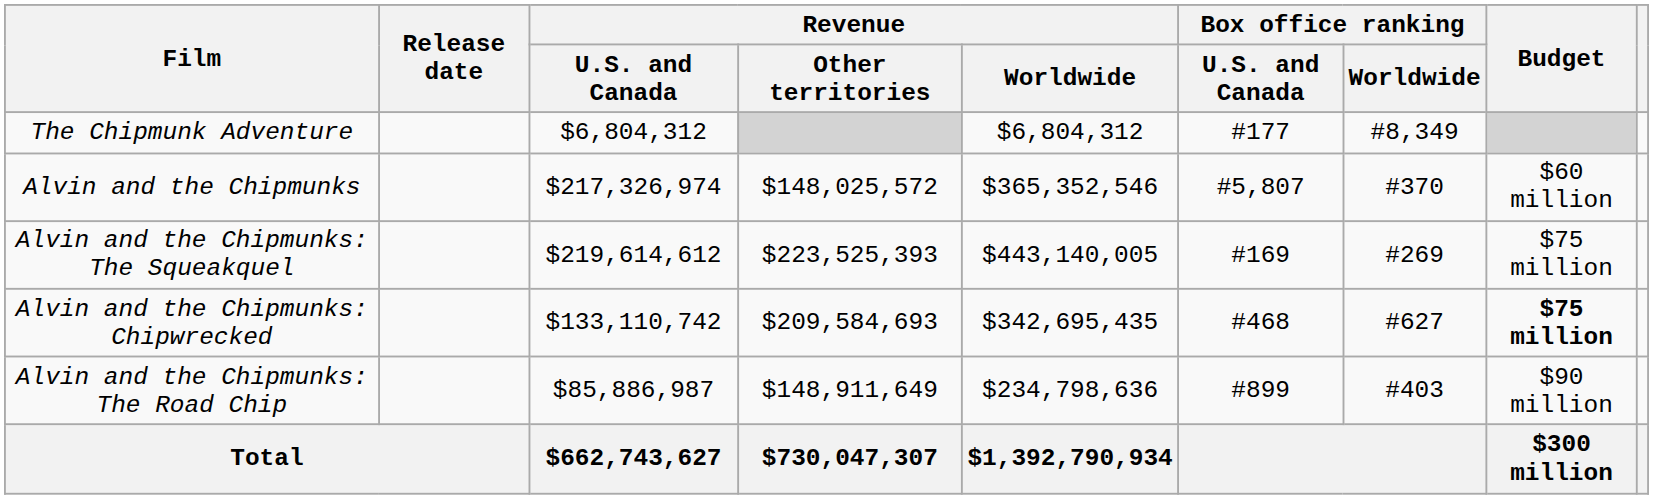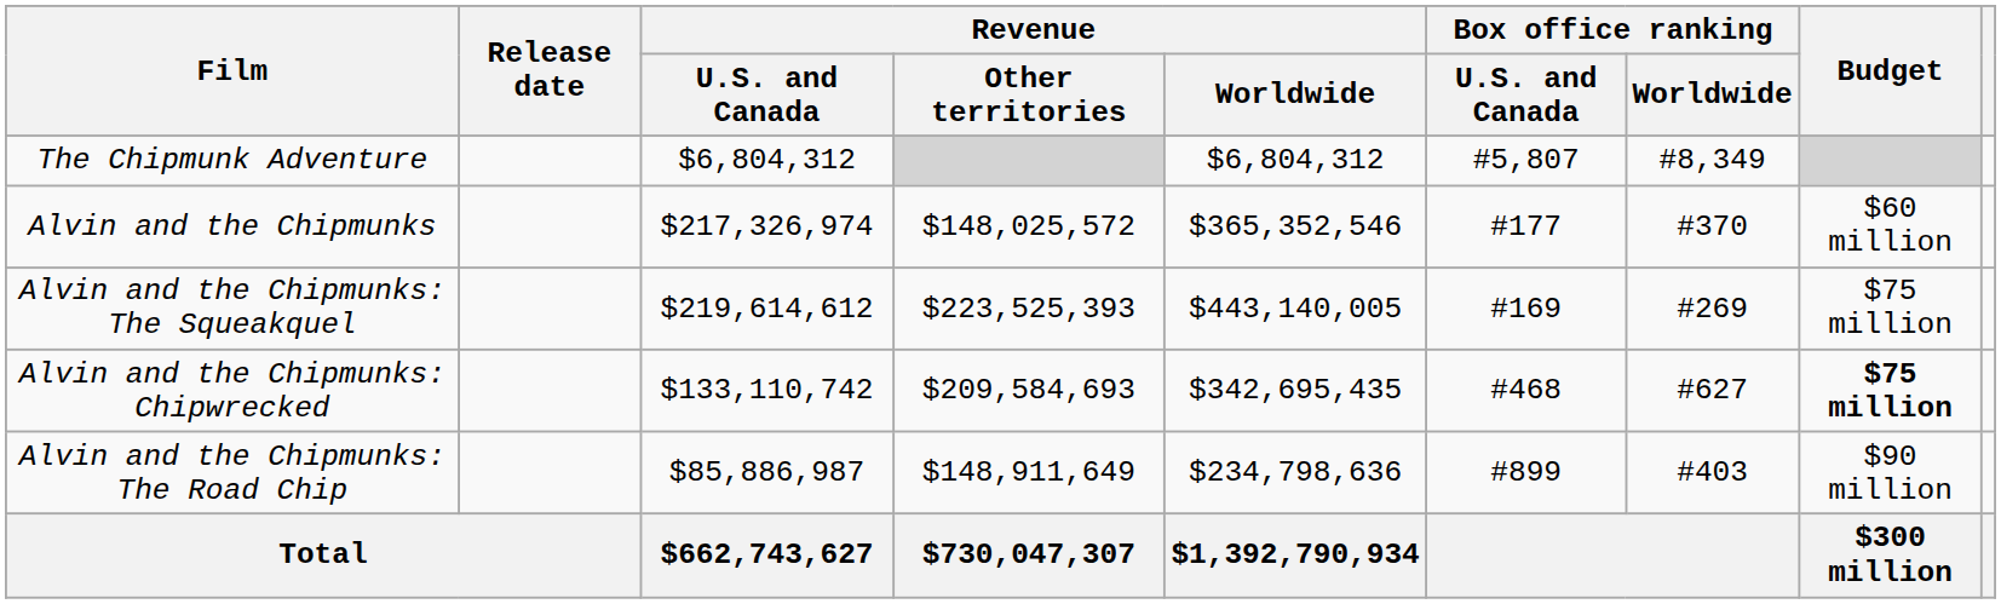The Chipmunk Adventure | Box office ranking / U.S. and Canada: #177 -> #5,807
Alvin and the Chipmunks | Box office ranking / U.S. and Canada: #5,807 -> #177
